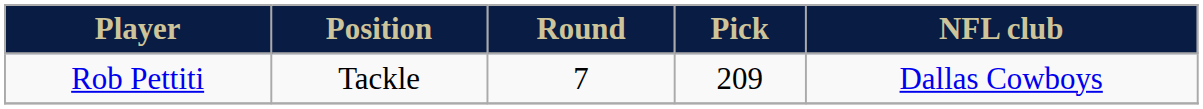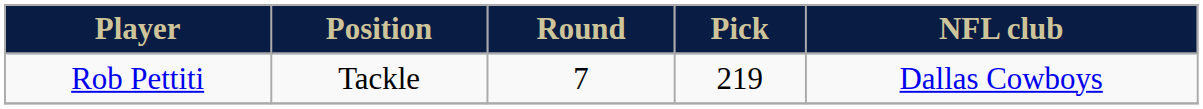Rob Pettiti | Pick: 209 -> 219
